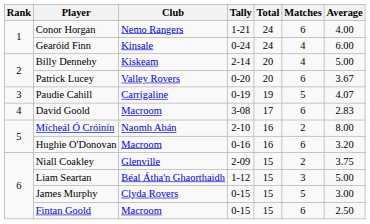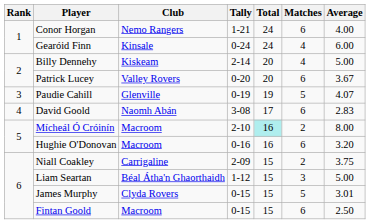Paudie Cahill | Club: Carrigaline -> Glenville
David Goold | Club: Macroom -> Naomh Abán
Mícheál Ó Cróinín | Club: Naomh Abán -> Macroom
Mícheál Ó Cróinín | Total: no background -> paleturquoise background
Niall Coakley | Club: Glenville -> Carrigaline
James Murphy | Average: 3.00 -> 3.01
